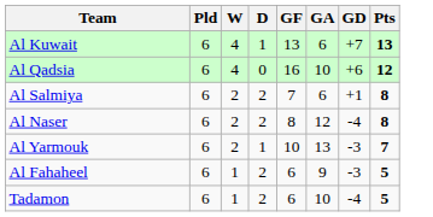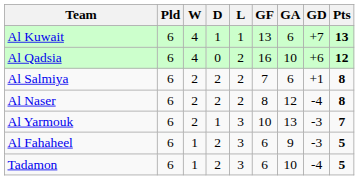+ column: L | 1 | 2 | 2 | 2 | 3 | 3 | 3
